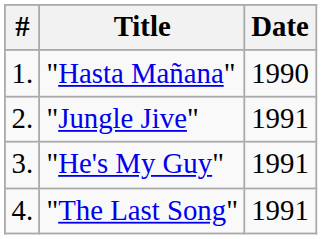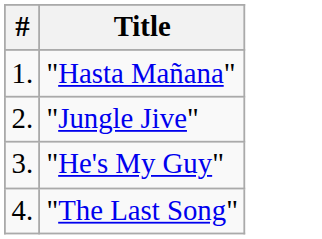- column: Date | 1990 | 1991 | 1991 | 1991
